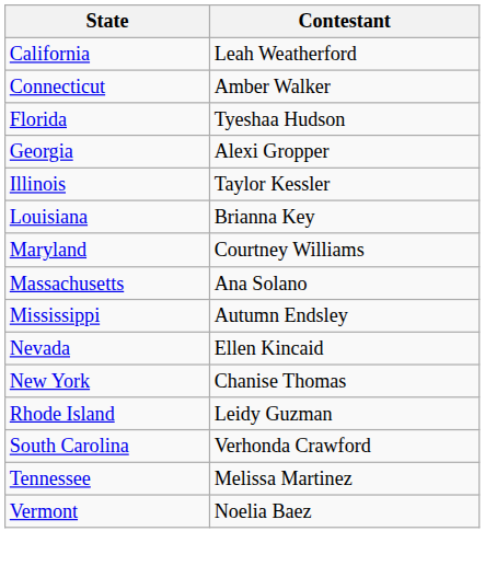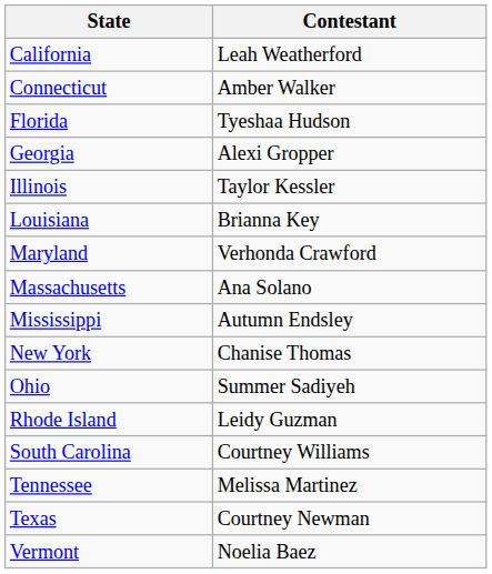Maryland | Contestant: Courtney Williams -> Verhonda Crawford
- row: Nevada | Ellen Kincaid
+ row: Ohio | Summer Sadiyeh
South Carolina | Contestant: Verhonda Crawford -> Courtney Williams
+ row: Texas | Courtney Newman
